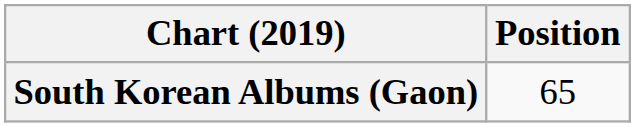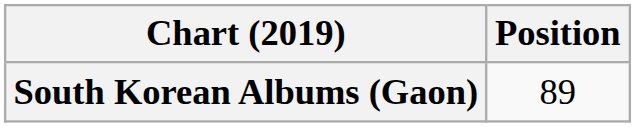South Korean Albums (Gaon) | Position: 65 -> 89
